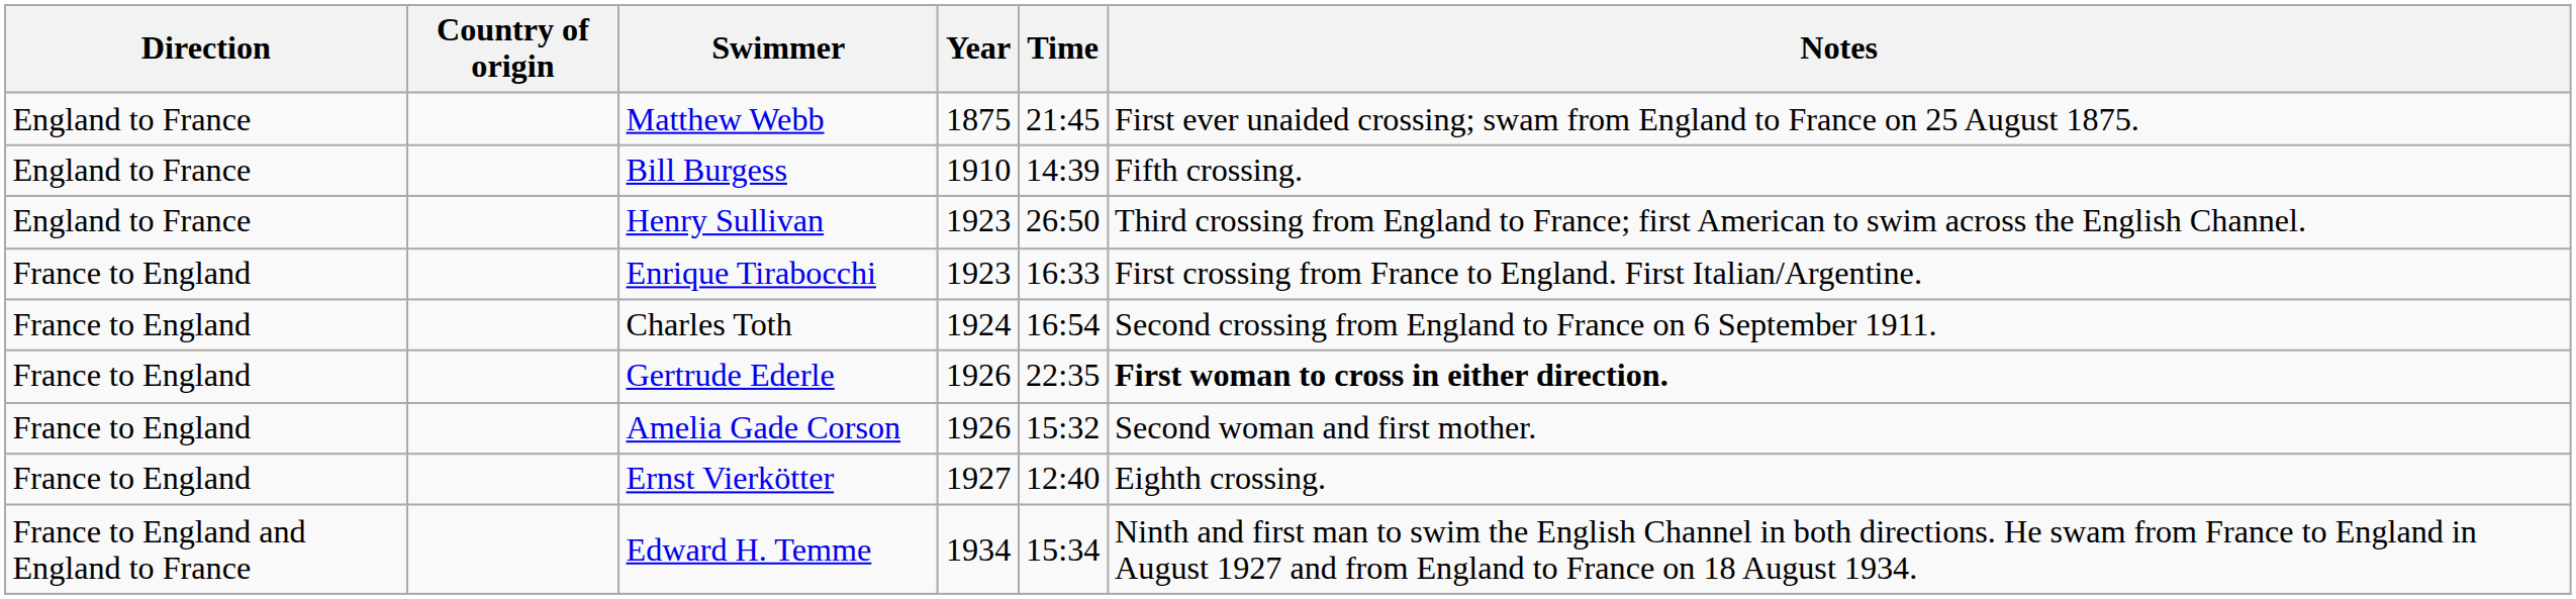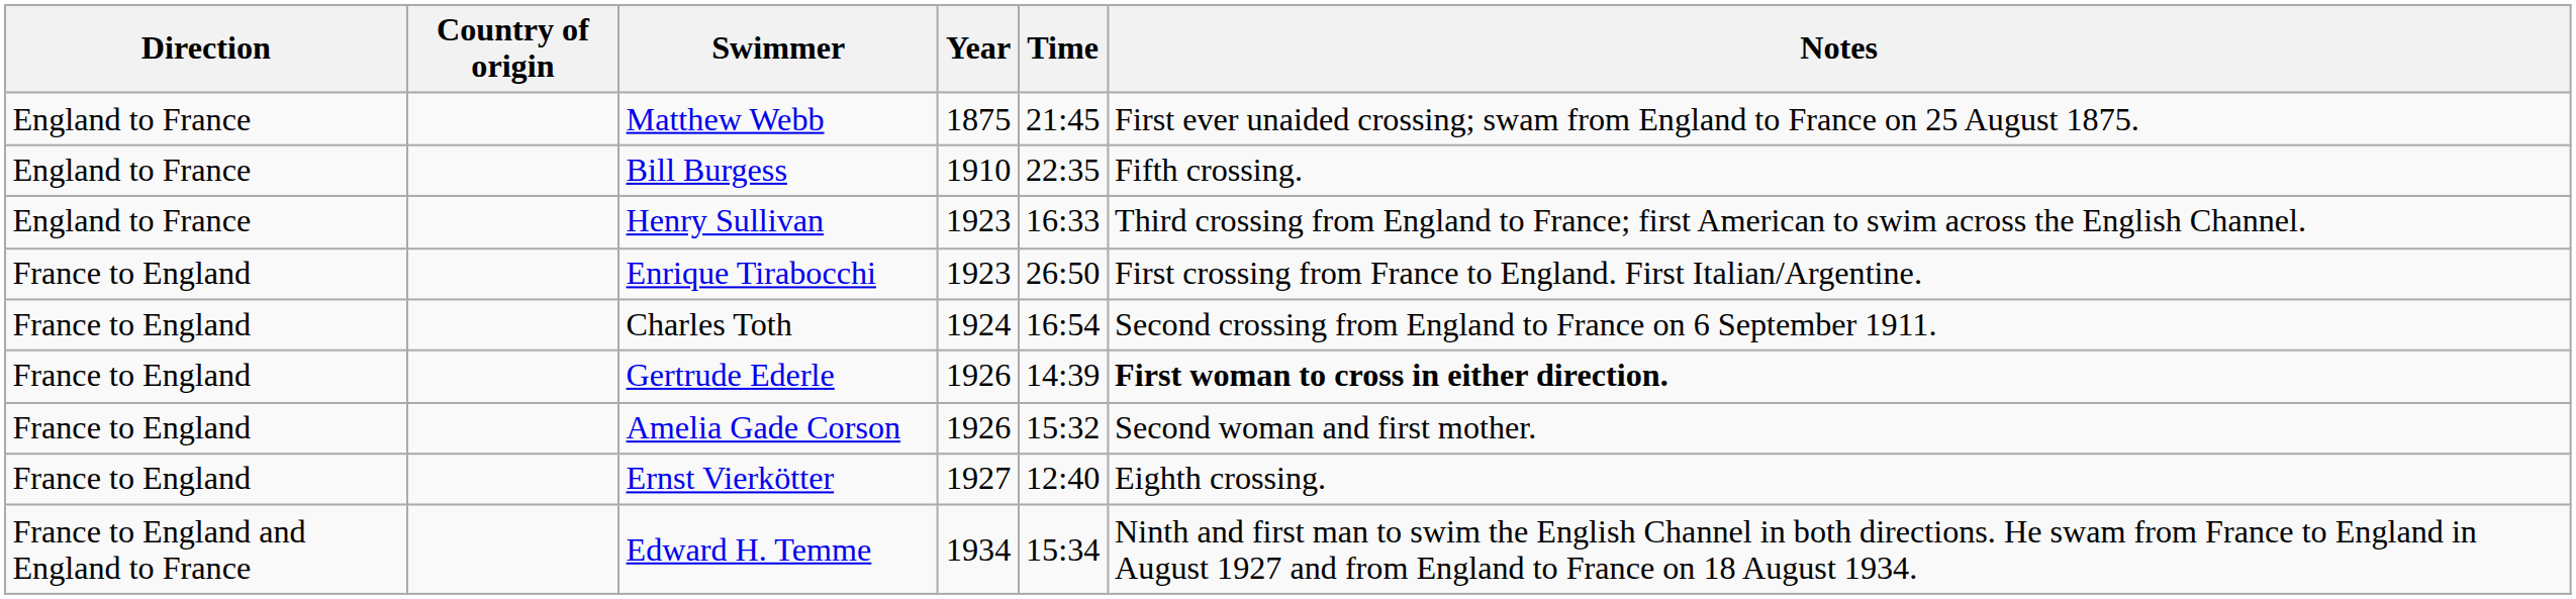Bill Burgess | Time: 14:39 -> 22:35
Henry Sullivan | Time: 26:50 -> 16:33
Enrique Tirabocchi | Time: 16:33 -> 26:50
Gertrude Ederle | Time: 22:35 -> 14:39
